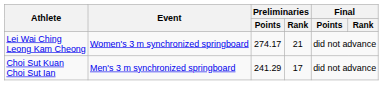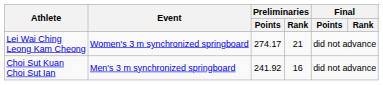Choi Sut Kuan Choi Sut Ian | Preliminaries / Points: 241.29 -> 241.92
Choi Sut Kuan Choi Sut Ian | Preliminaries / Rank: 17 -> 16
